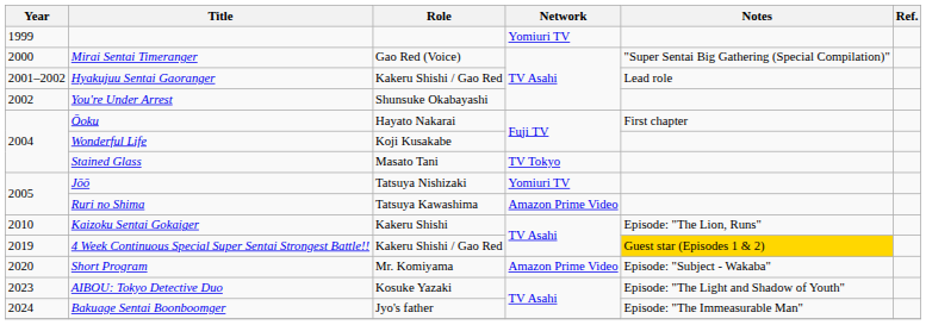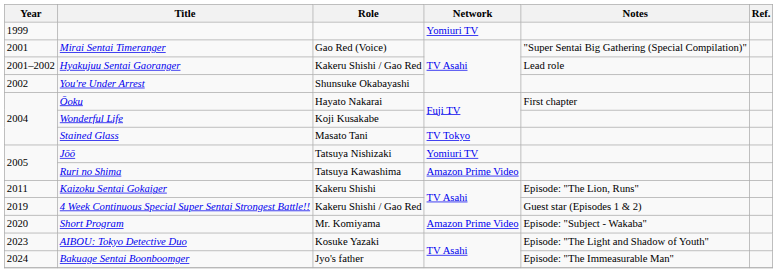Mirai Sentai Timeranger | Year: 2000 -> 2001
Kaizoku Sentai Gokaiger | Year: 2010 -> 2011
4 Week Continuous Special Super Sentai Strongest Battle!! | Notes: gold background -> no background
